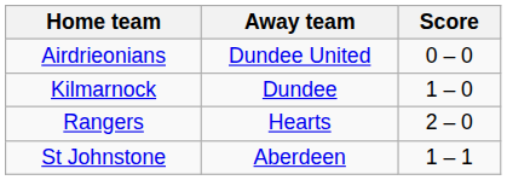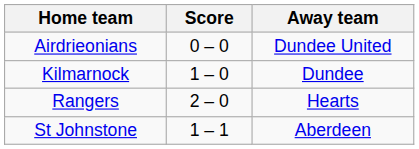columns swapped: Score <-> Away team
